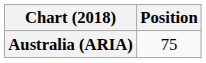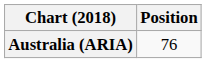Australia (ARIA) | Position: 75 -> 76
